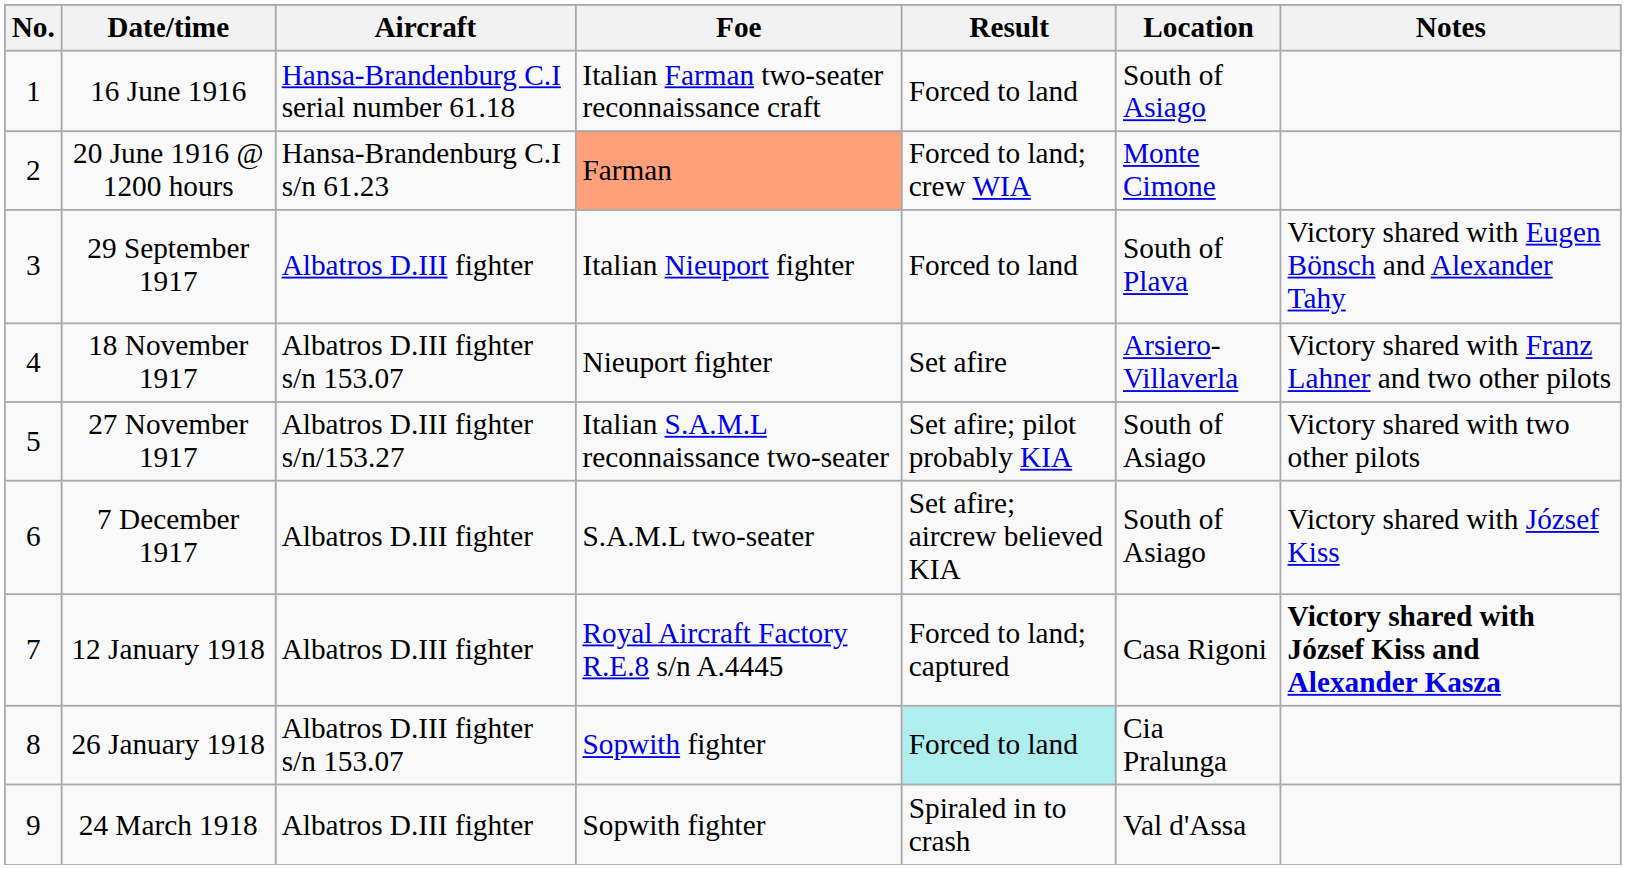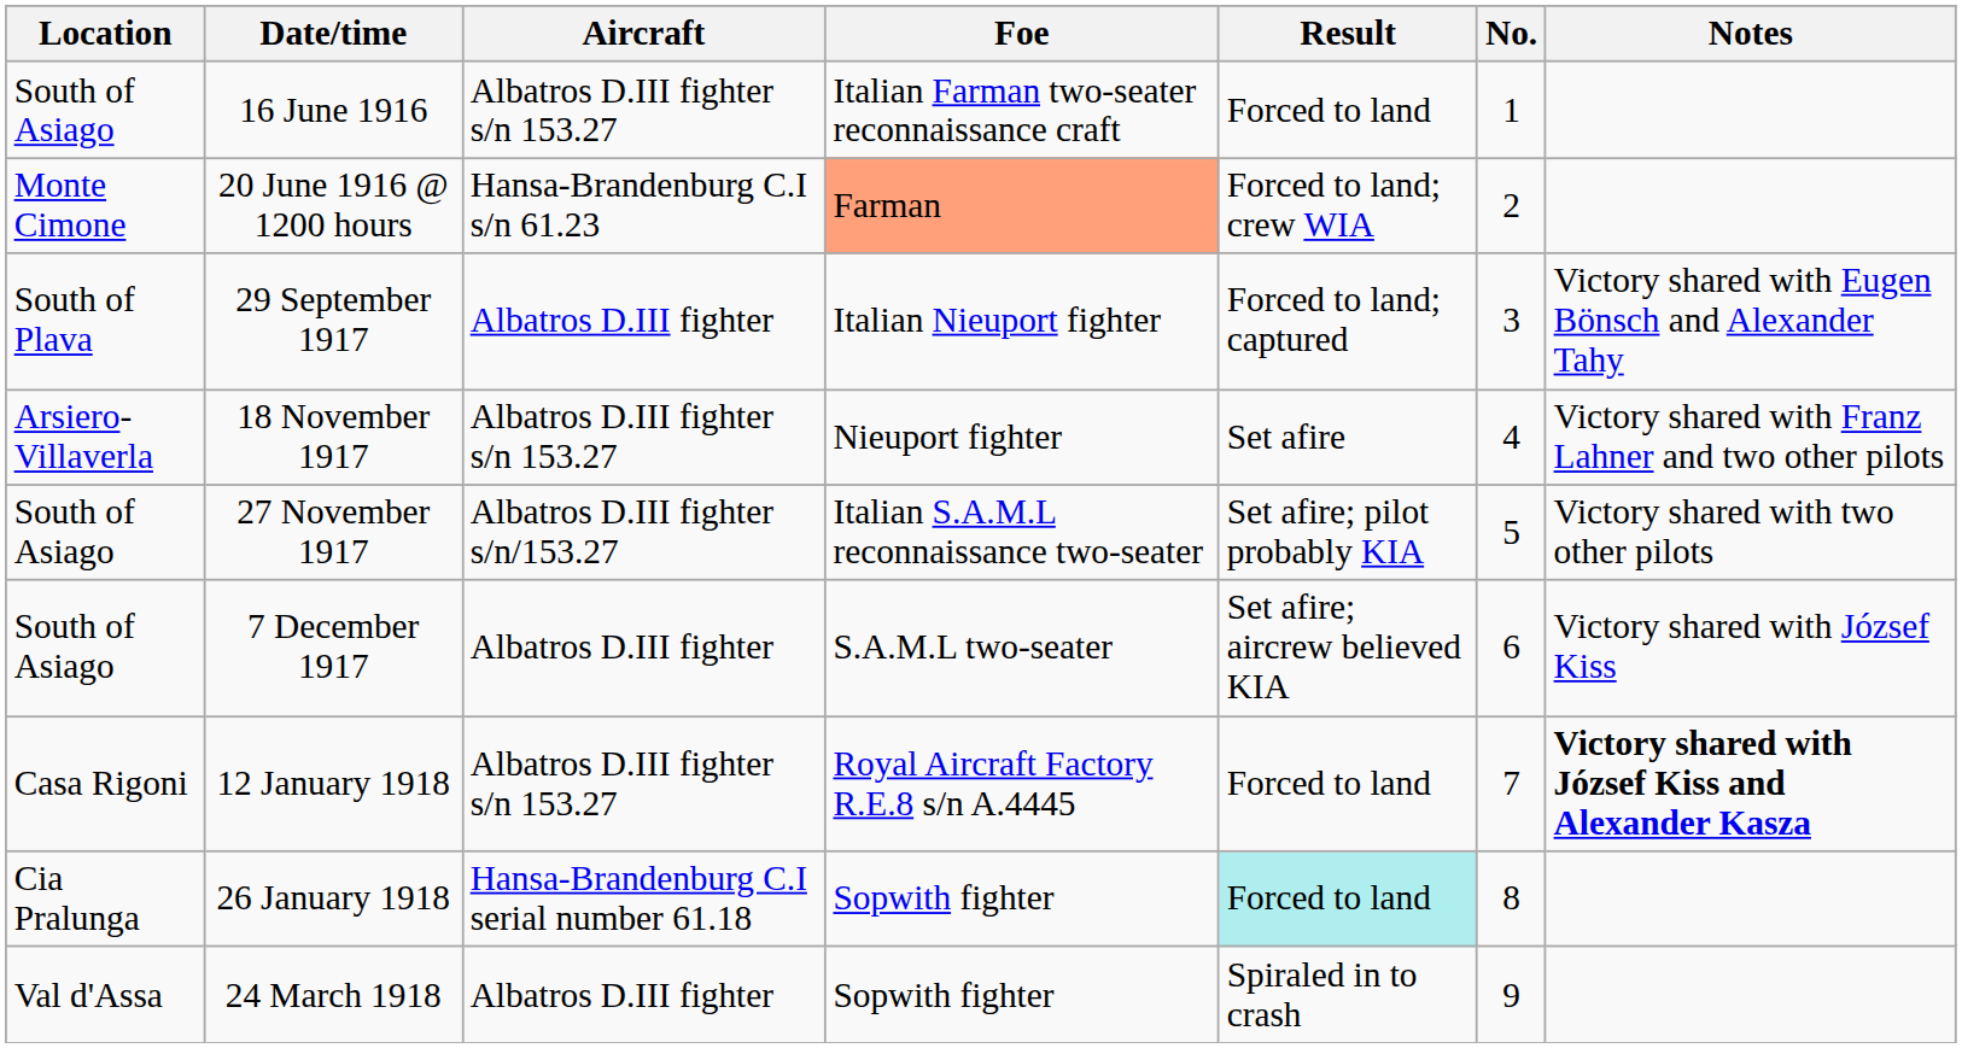columns swapped: No. <-> Location
16 June 1916 | Aircraft: Hansa-Brandenburg C.I serial number 61.18 -> Albatros D.III fighter s/n 153.27
29 September 1917 | Result: Forced to land -> Forced to land; captured
18 November 1917 | Aircraft: Albatros D.III fighter s/n 153.07 -> Albatros D.III fighter s/n 153.27
12 January 1918 | Aircraft: Albatros D.III fighter -> Albatros D.III fighter s/n 153.27
12 January 1918 | Result: Forced to land; captured -> Forced to land
26 January 1918 | Aircraft: Albatros D.III fighter s/n 153.07 -> Hansa-Brandenburg C.I serial number 61.18
